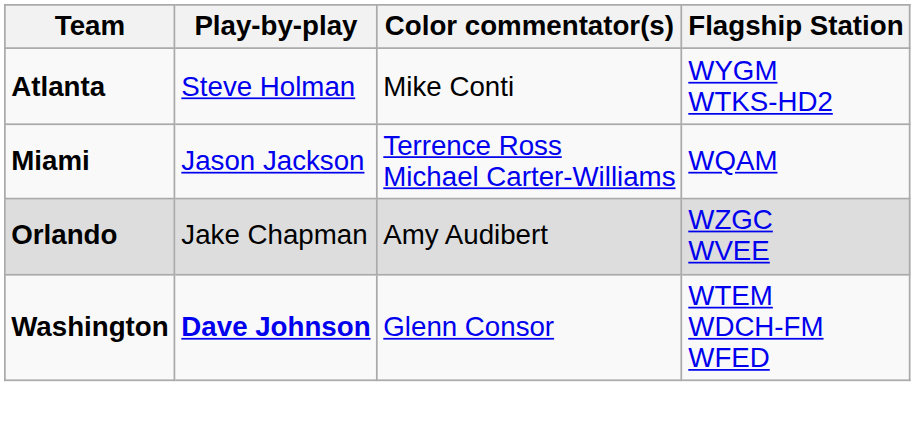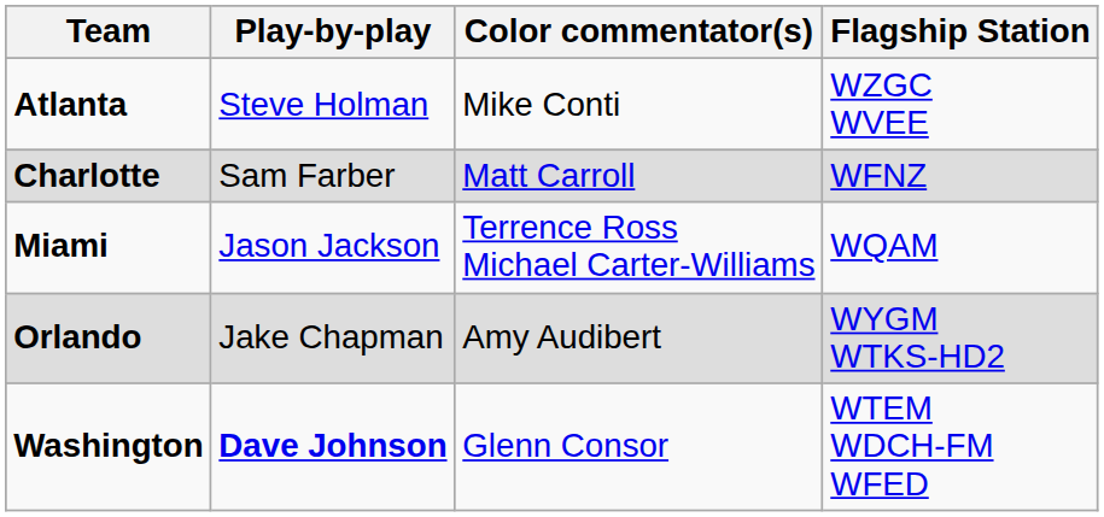Atlanta | Flagship Station: WYGM WTKS-HD2 -> WZGC WVEE
+ row: Charlotte | Sam Farber | Matt Carroll | WFNZ
Orlando | Flagship Station: WZGC WVEE -> WYGM WTKS-HD2
